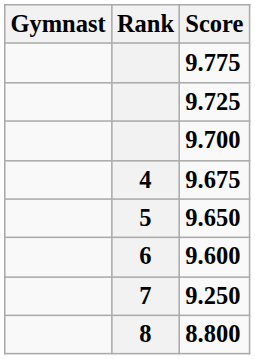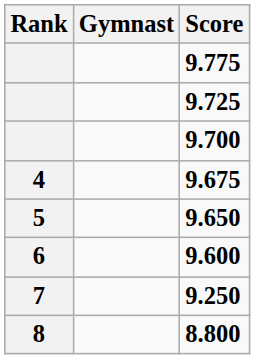columns swapped: Rank <-> Gymnast
